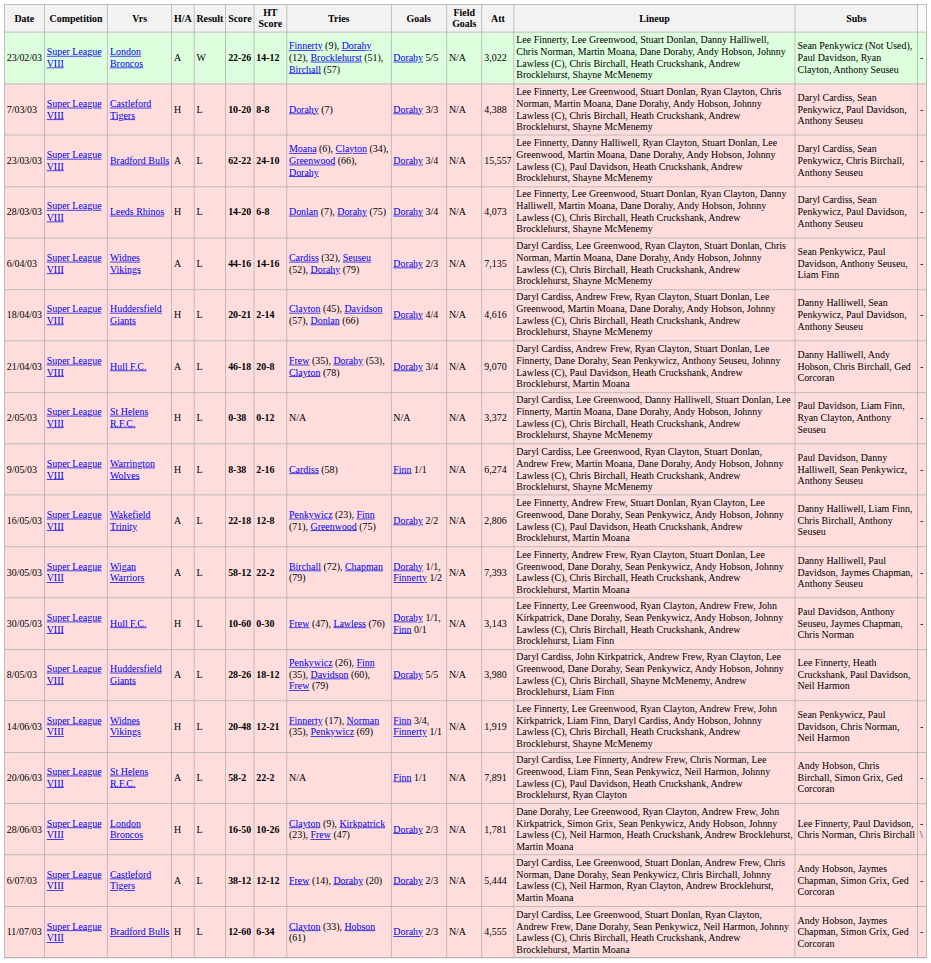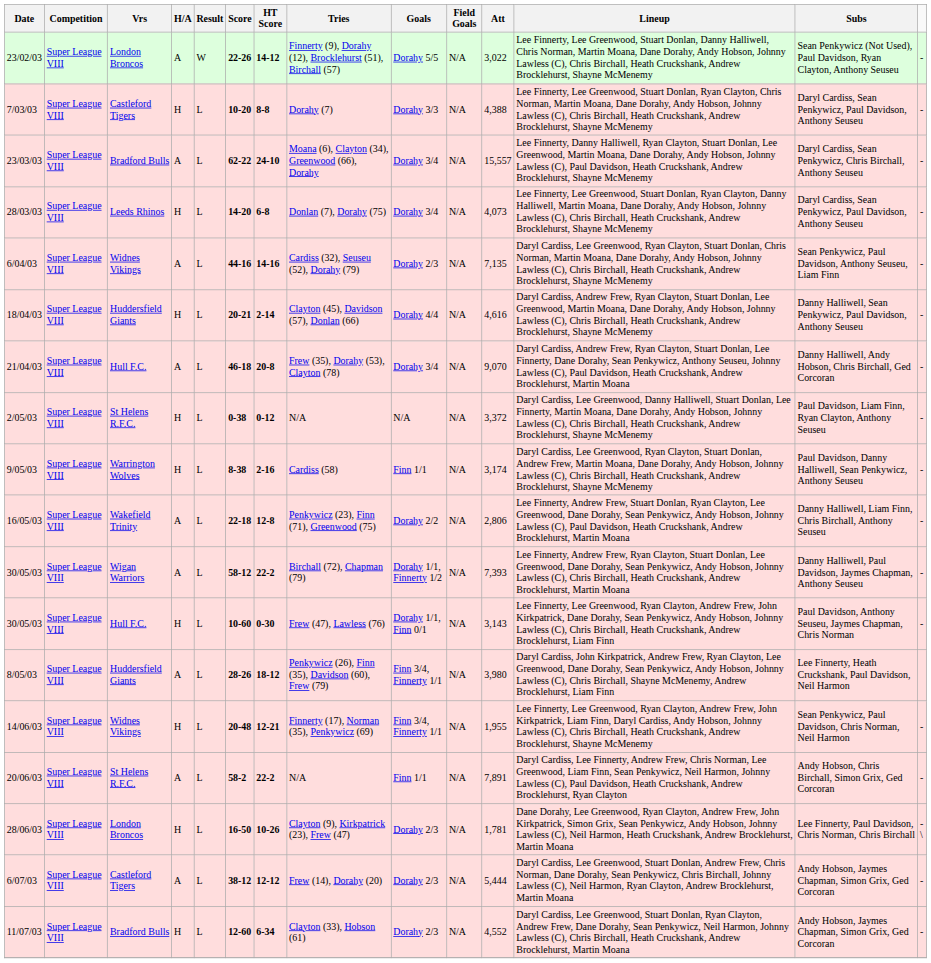9/05/03 | Att: 6,274 -> 3,174
8/05/03 | Goals: Dorahy 5/5 -> Finn 3/4, Finnerty 1/1
14/06/03 | Att: 1,919 -> 1,955
11/07/03 | Att: 4,555 -> 4,552
